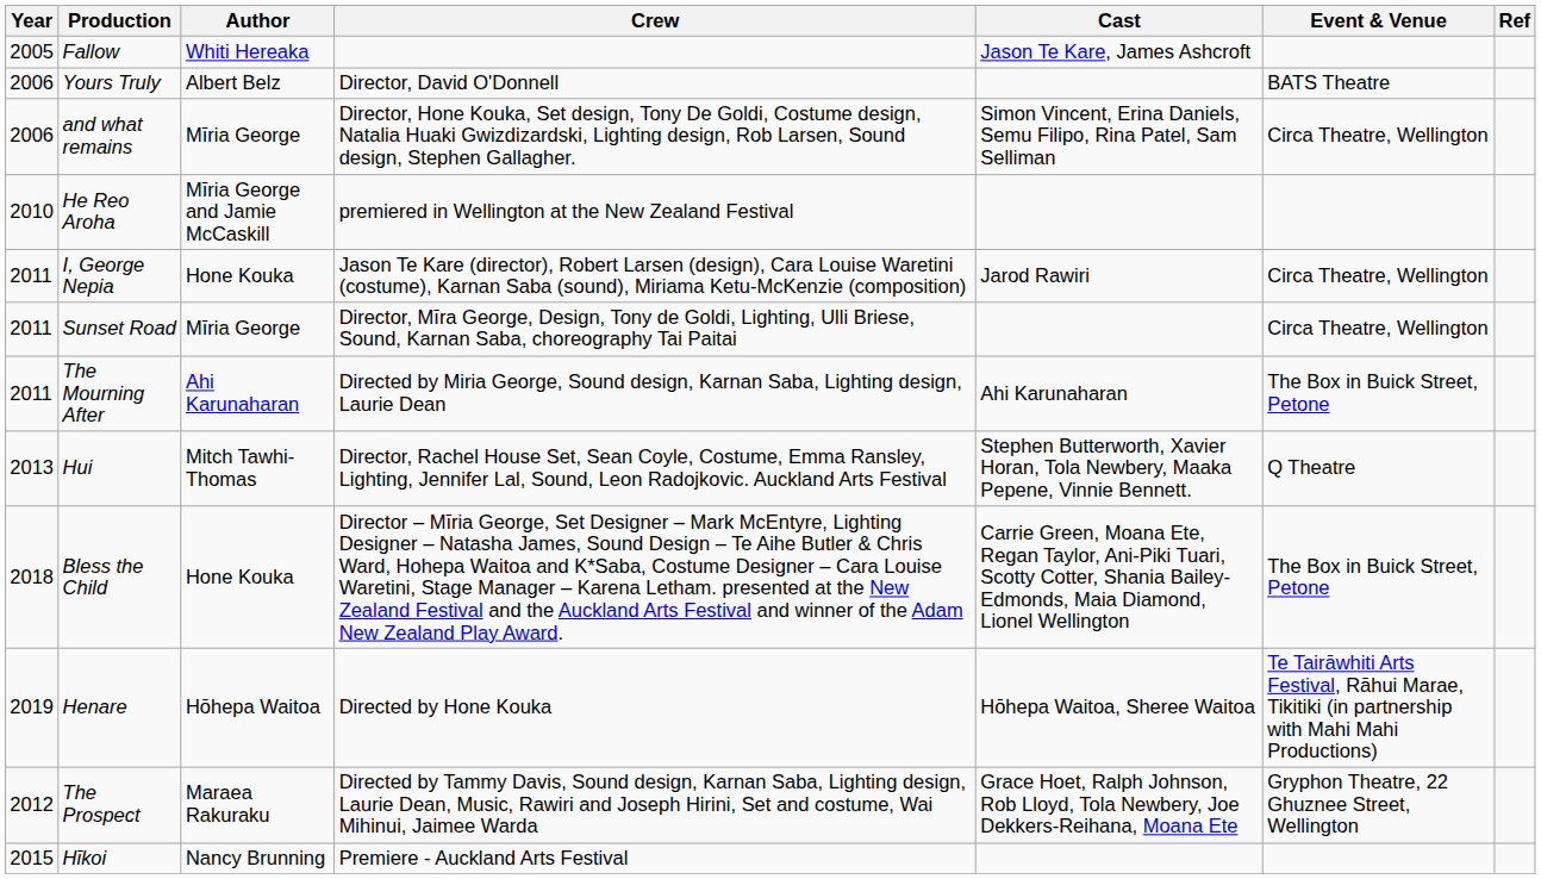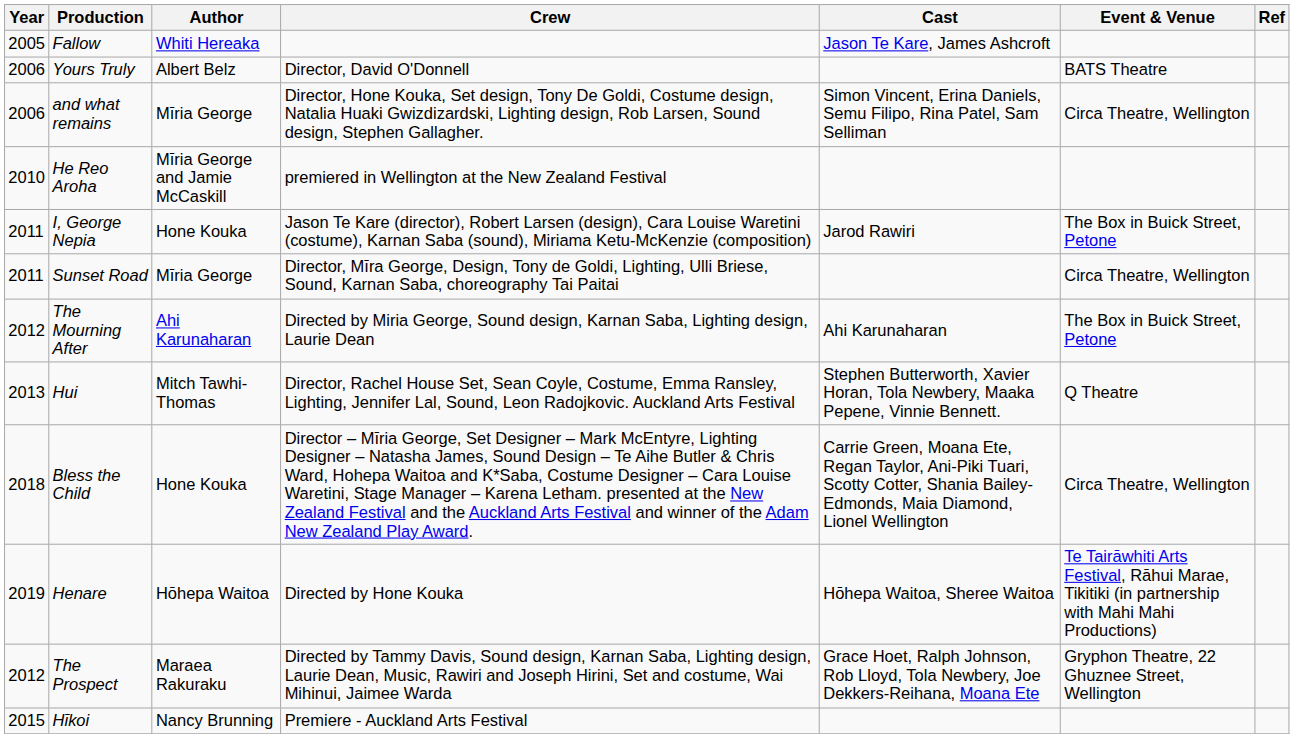I, George Nepia | Event & Venue: Circa Theatre, Wellington -> The Box in Buick Street, Petone
The Mourning After | Year: 2011 -> 2012
Bless the Child | Event & Venue: The Box in Buick Street, Petone -> Circa Theatre, Wellington
